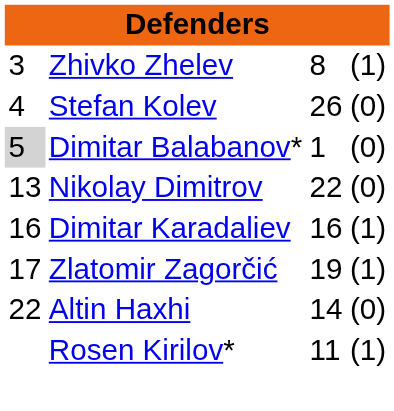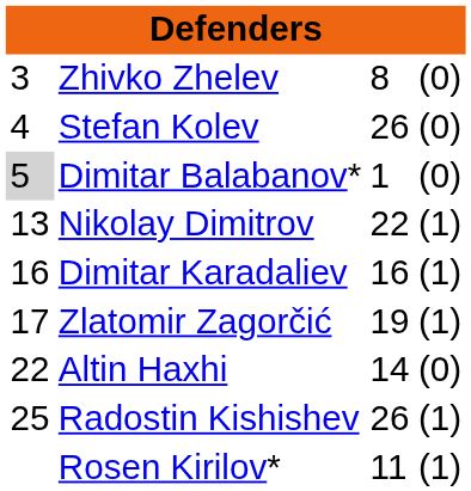Zhivko Zhelev | column 4: (1) -> (0)
Nikolay Dimitrov | column 4: (0) -> (1)
+ row: 25 | Radostin Kishishev | 26 | (1)
